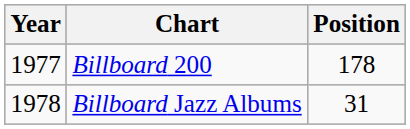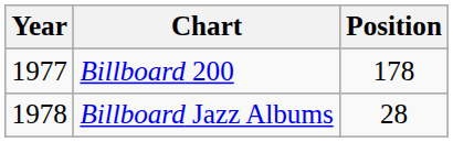Billboard Jazz Albums | Position: 31 -> 28
